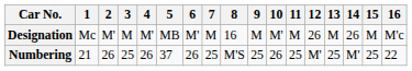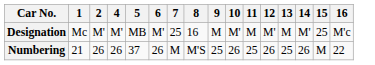- column: 3 | M | 25
Designation | 7: M -> 25
Designation | 12: 26 -> M'
Designation | 14: 26 -> M'
Designation | 15: M -> 25
Numbering | 7: 25 -> M
Numbering | 12: M' -> 26
Numbering | 14: M' -> 26
Numbering | 15: 25 -> M
